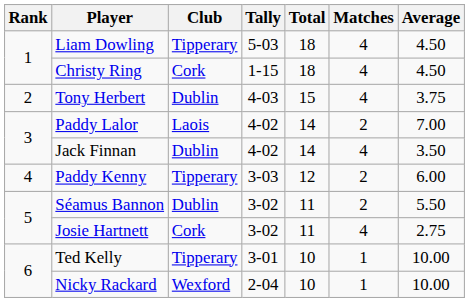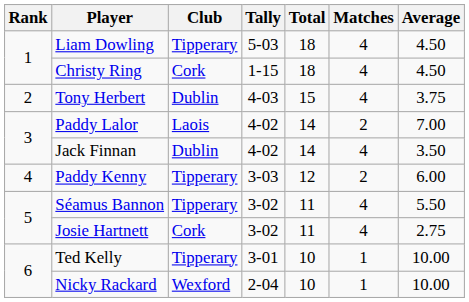Séamus Bannon | Club: Dublin -> Tipperary
Séamus Bannon | Matches: 2 -> 4
